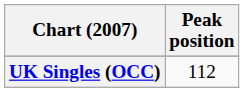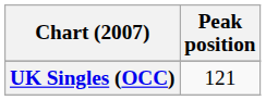UK Singles (OCC) | Peak position: 112 -> 121
